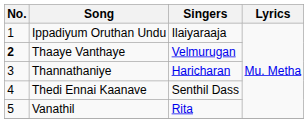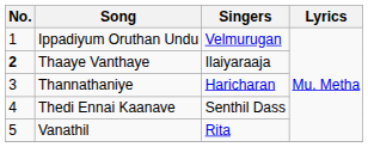Ippadiyum Oruthan Undu | Singers: Ilaiyaraaja -> Velmurugan
Thaaye Vanthaye | Singers: Velmurugan -> Ilaiyaraaja
